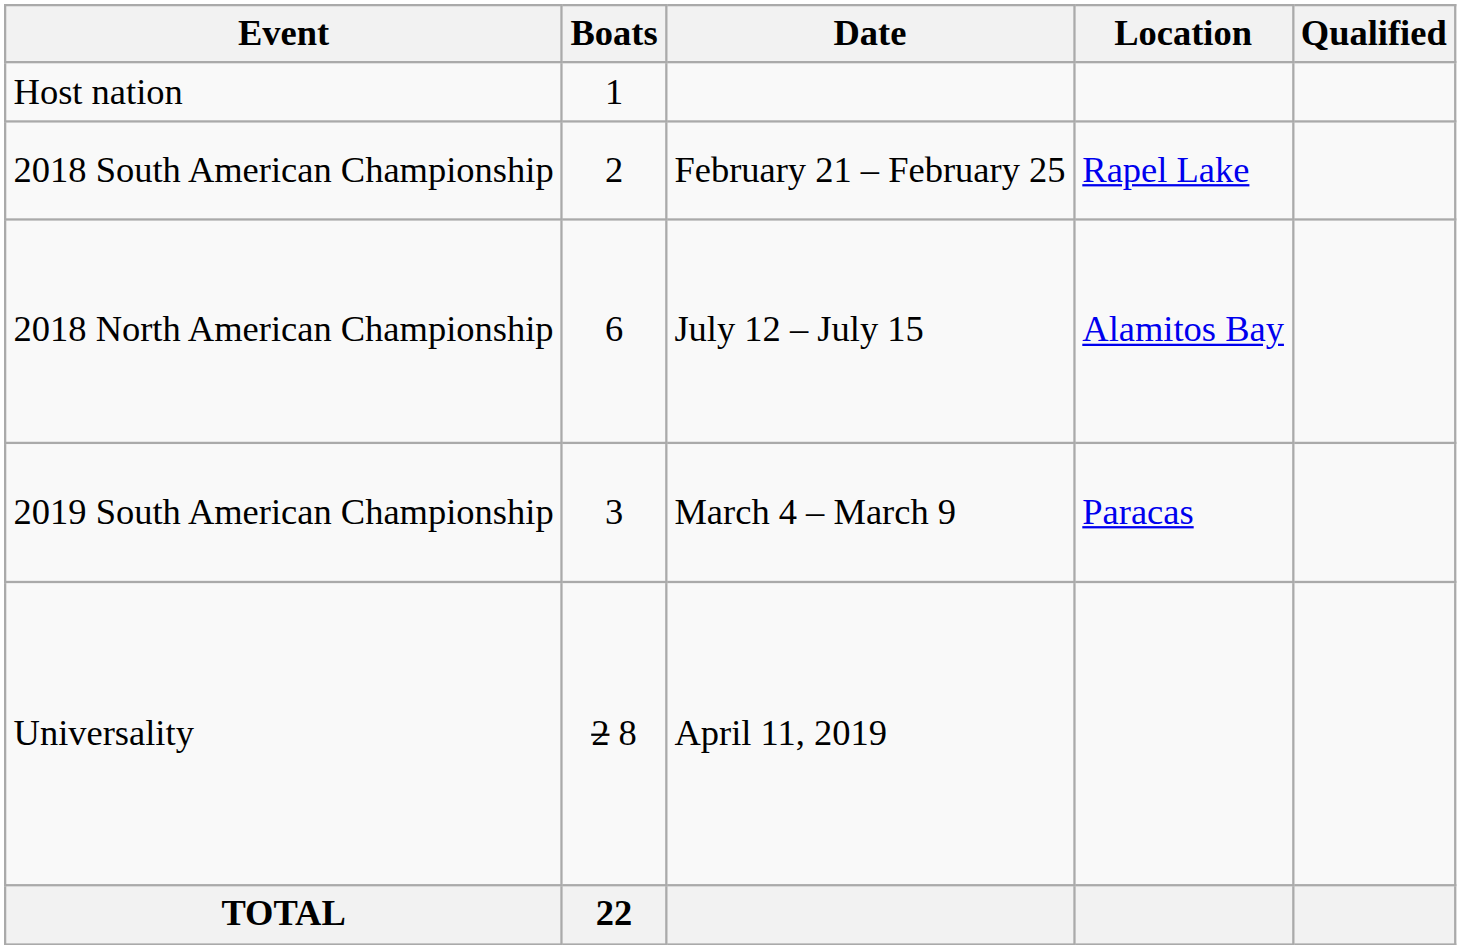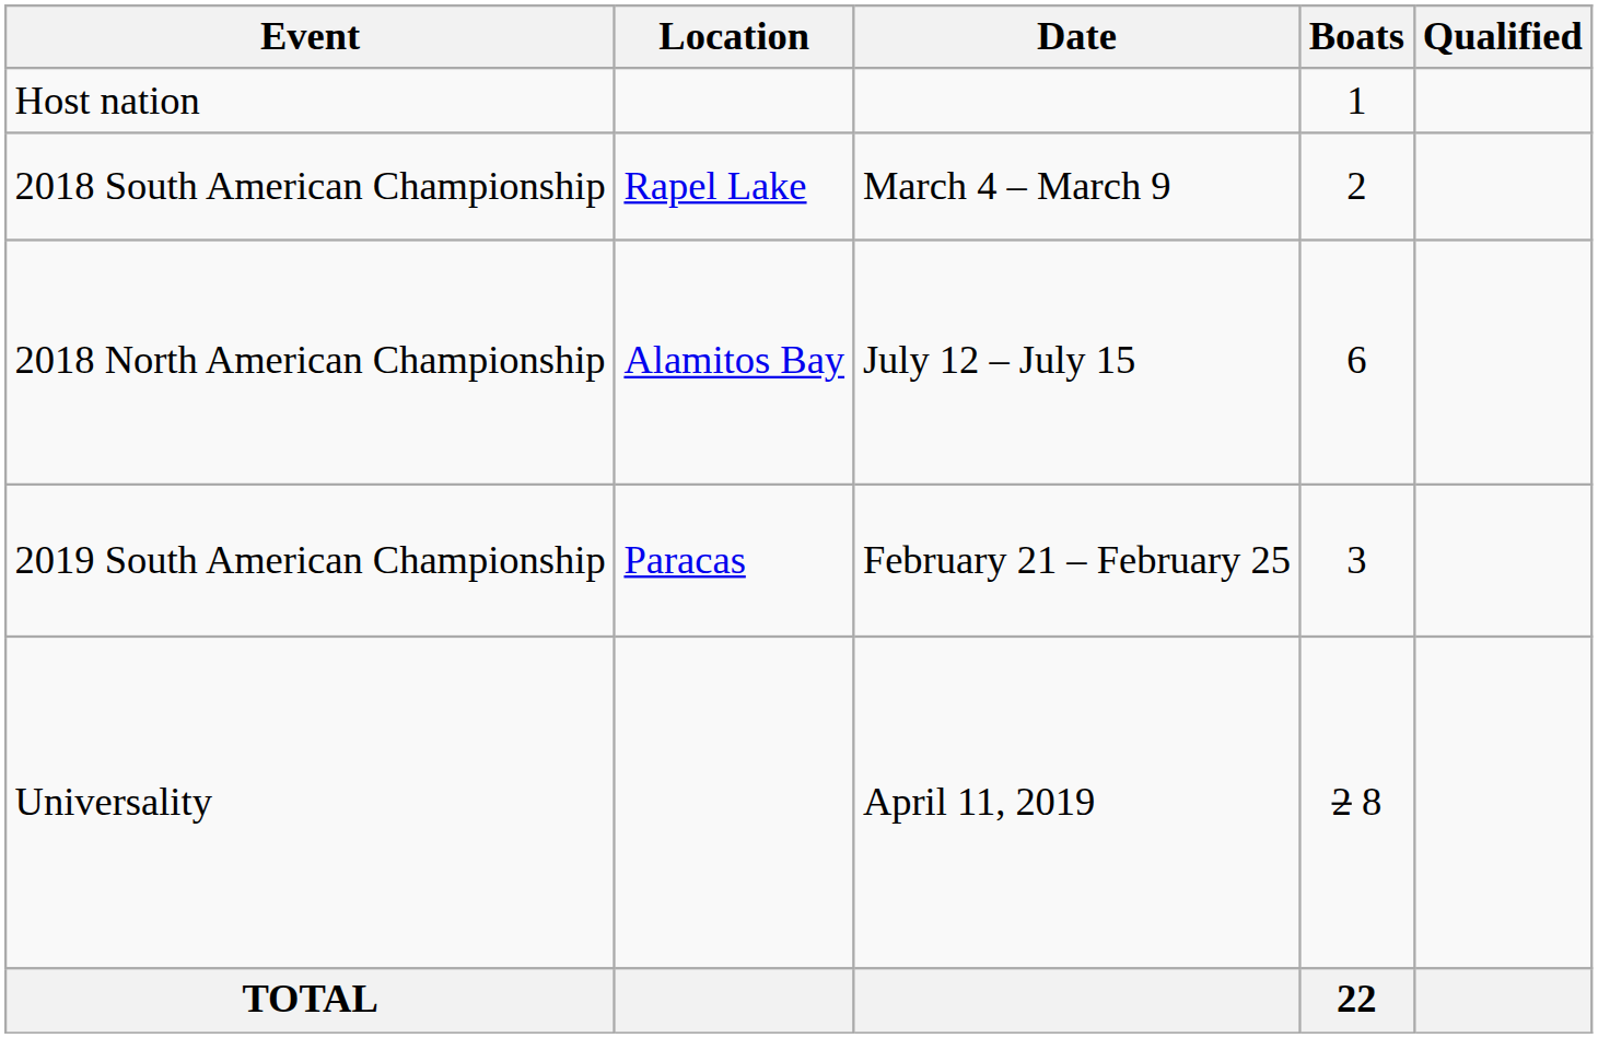columns swapped: Location <-> Boats
2018 South American Championship | Date: February 21 – February 25 -> March 4 – March 9
2019 South American Championship | Date: March 4 – March 9 -> February 21 – February 25
